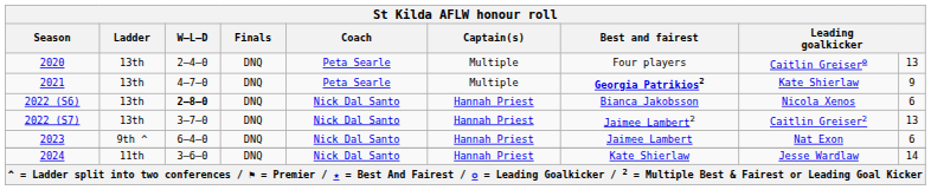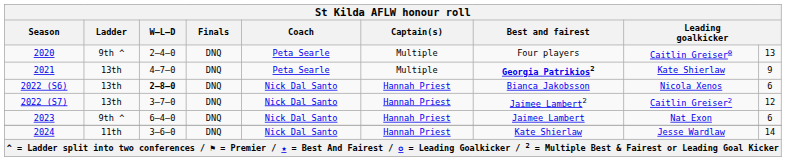2020 | Ladder: 13th -> 9th ^
2022 (S7) | column 9: 13 -> 12
